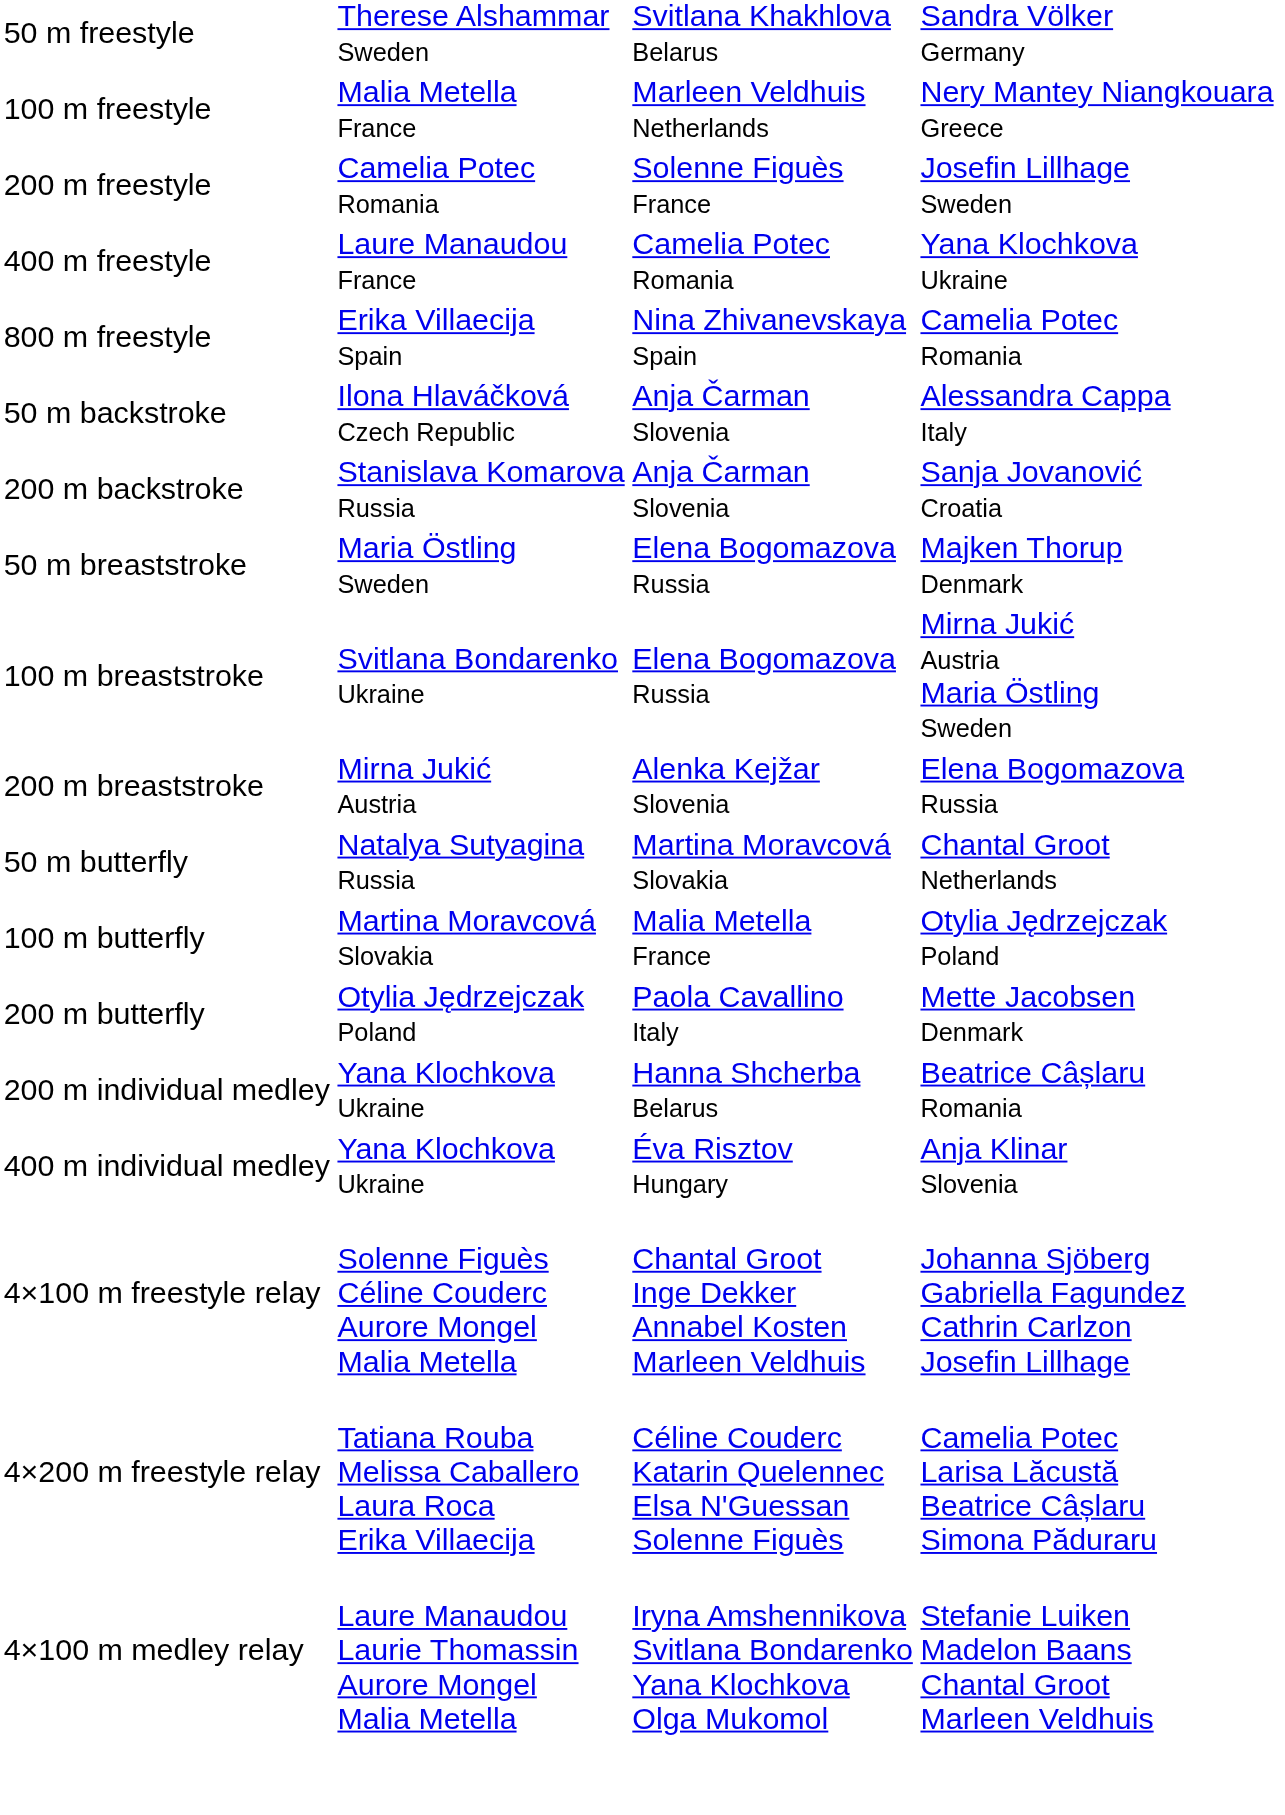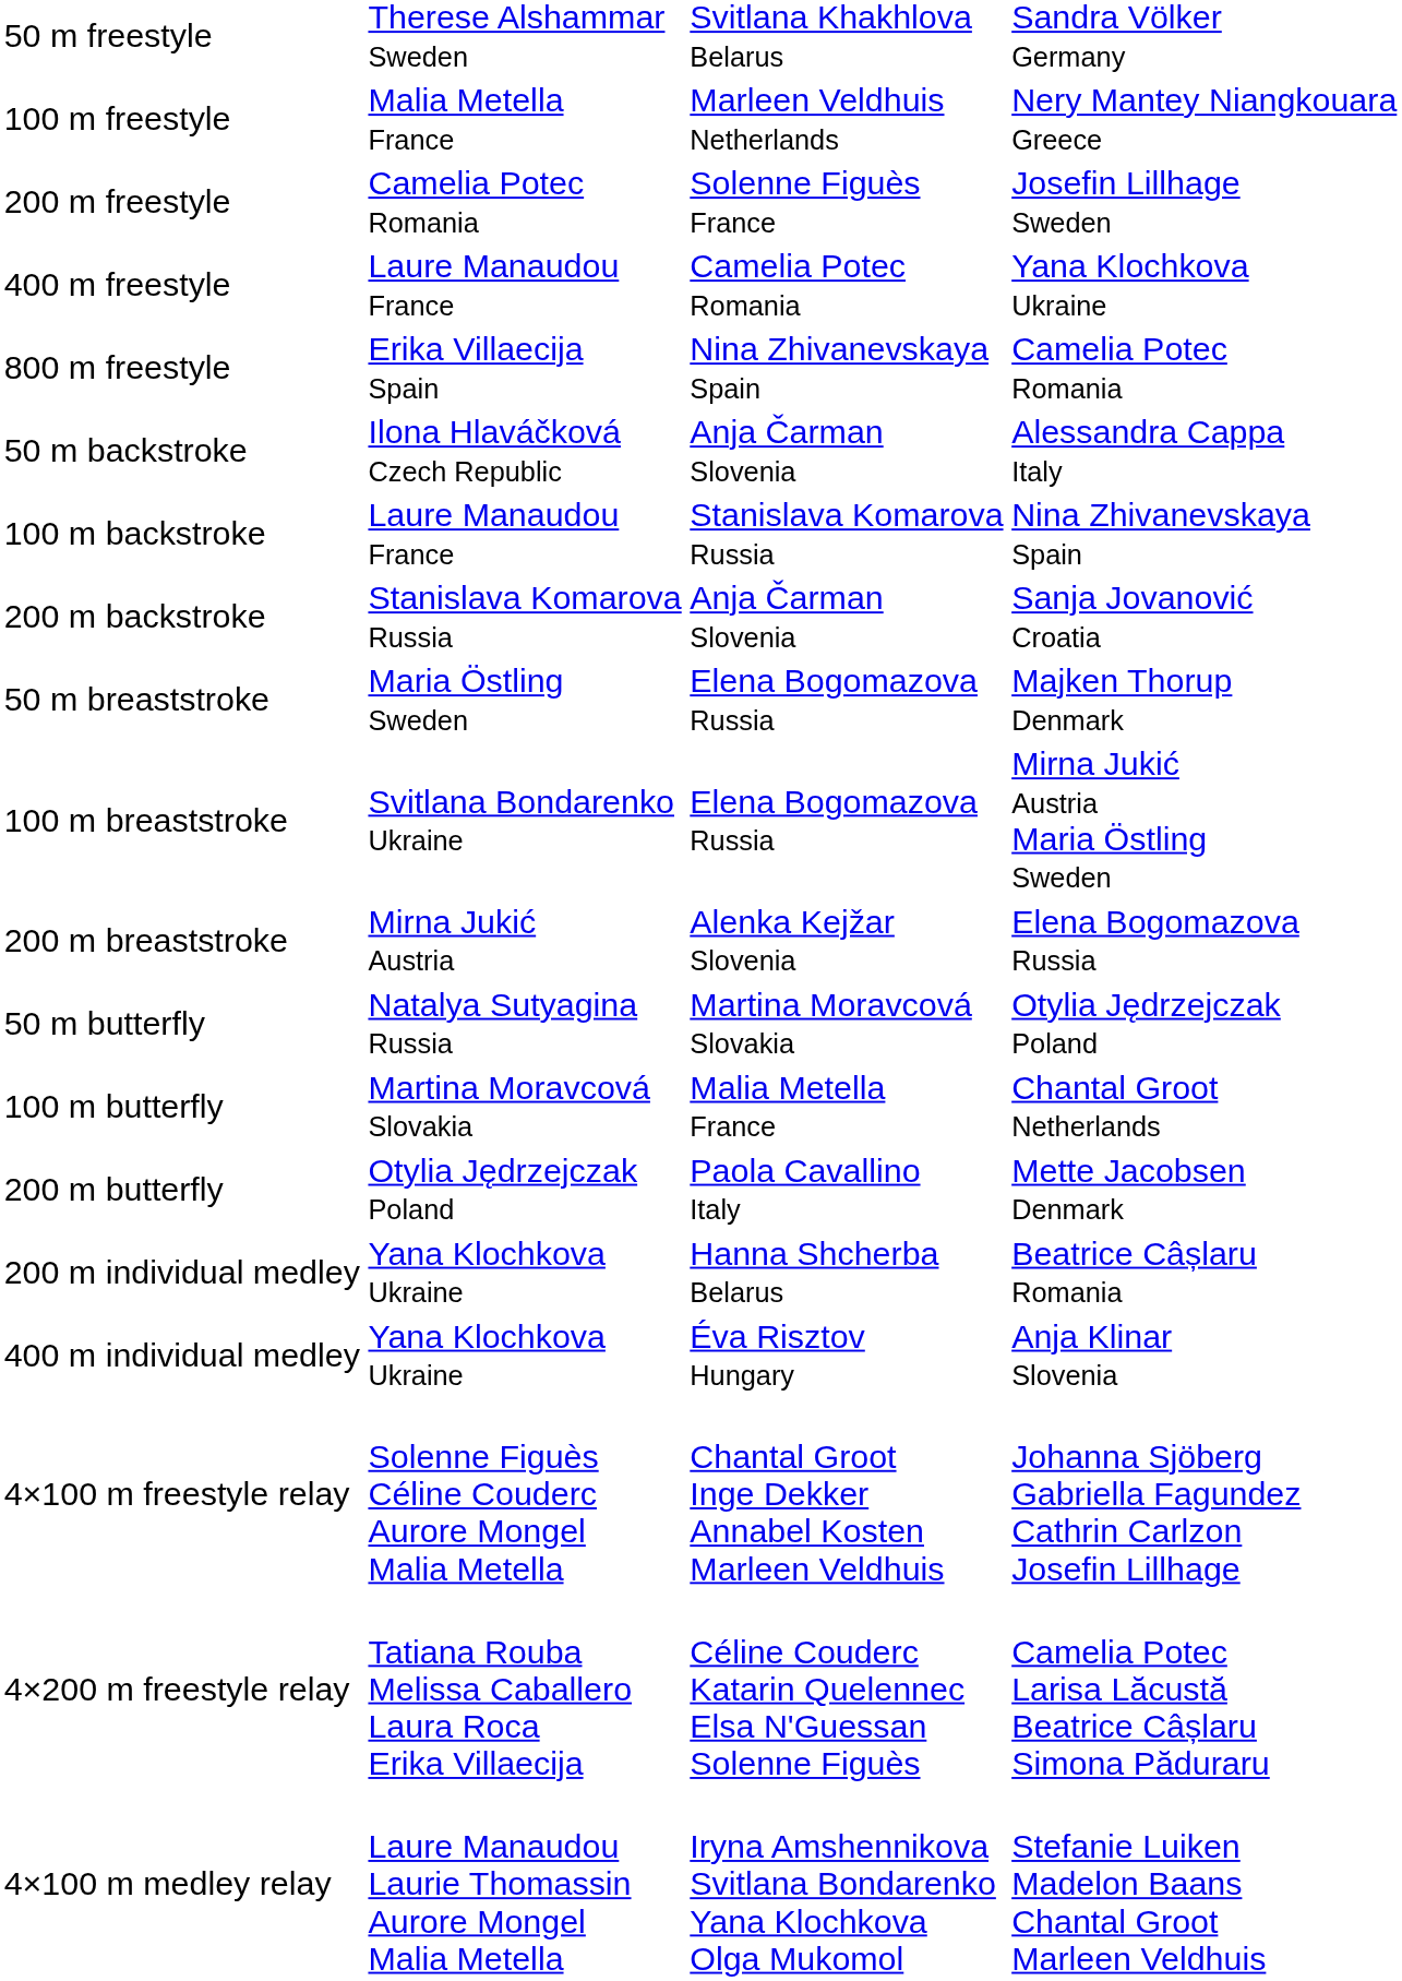+ row: 100 m backstroke | Laure Manaudou France | Stanislava Komarova Russia | Nina Zhivanevskaya Spain
50 m butterfly | column 4: Chantal Groot Netherlands -> Otylia Jędrzejczak Poland
100 m butterfly | column 4: Otylia Jędrzejczak Poland -> Chantal Groot Netherlands
